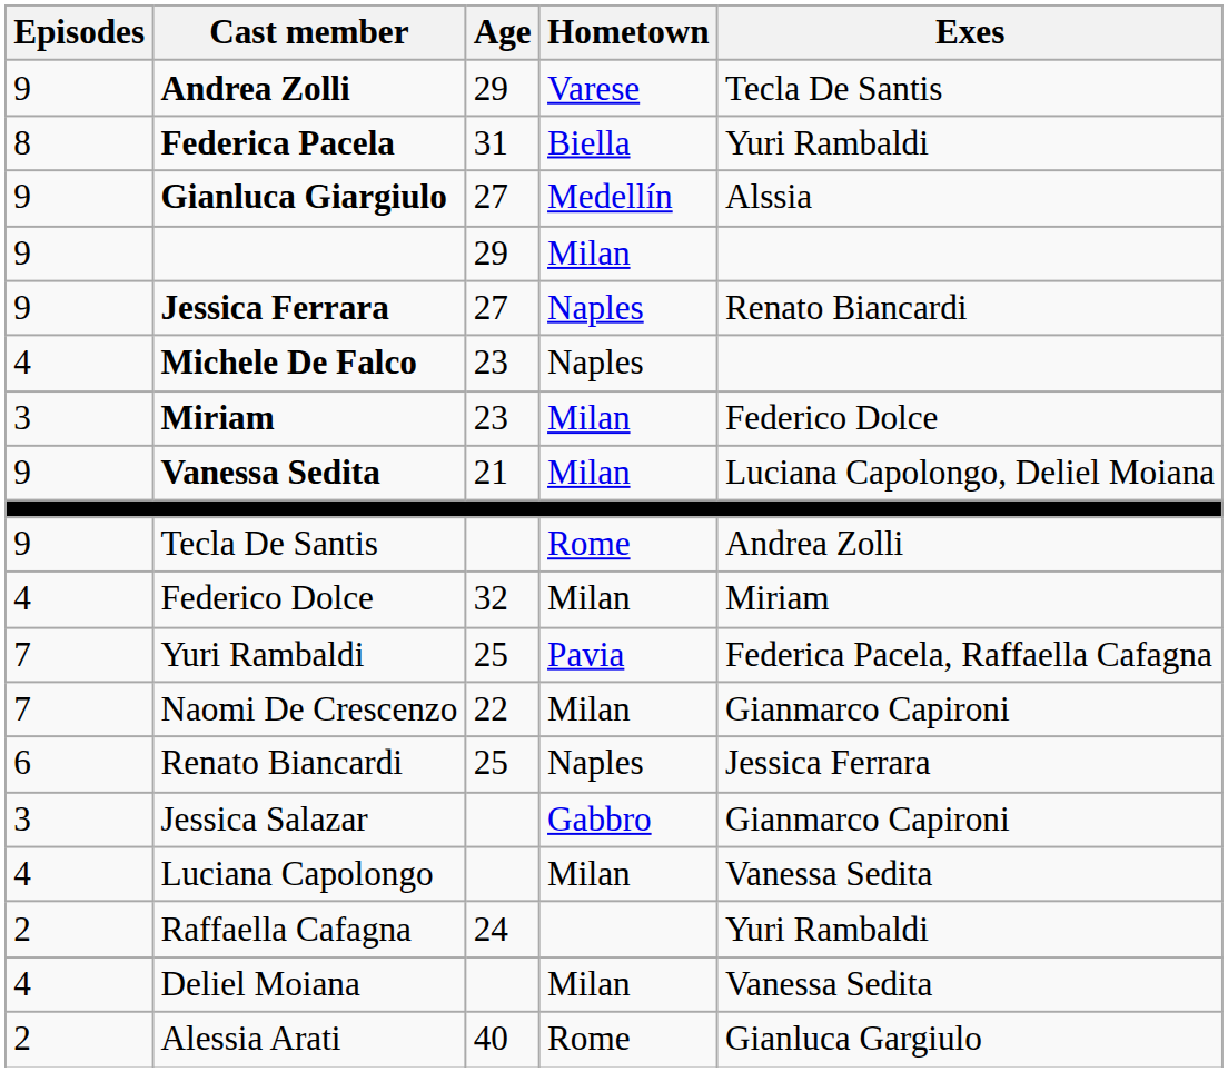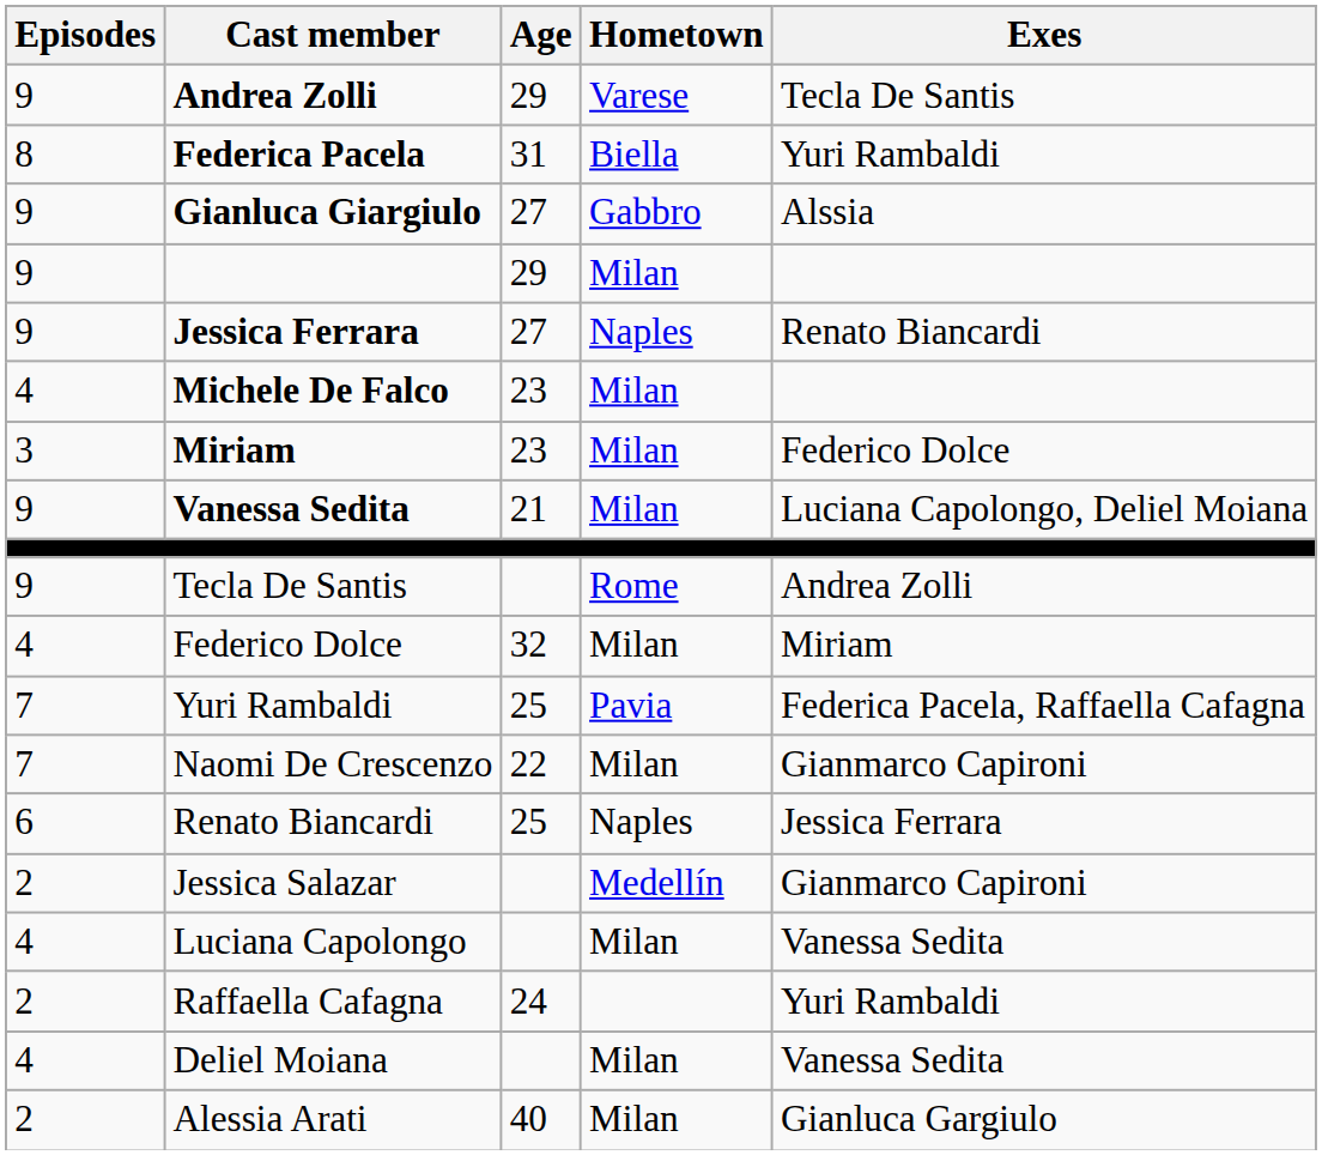Gianluca Giargiulo | Hometown: Medellín -> Gabbro
Michele De Falco | Hometown: Naples -> Milan
Jessica Salazar | Episodes: 3 -> 2
Jessica Salazar | Hometown: Gabbro -> Medellín
Alessia Arati | Hometown: Rome -> Milan
